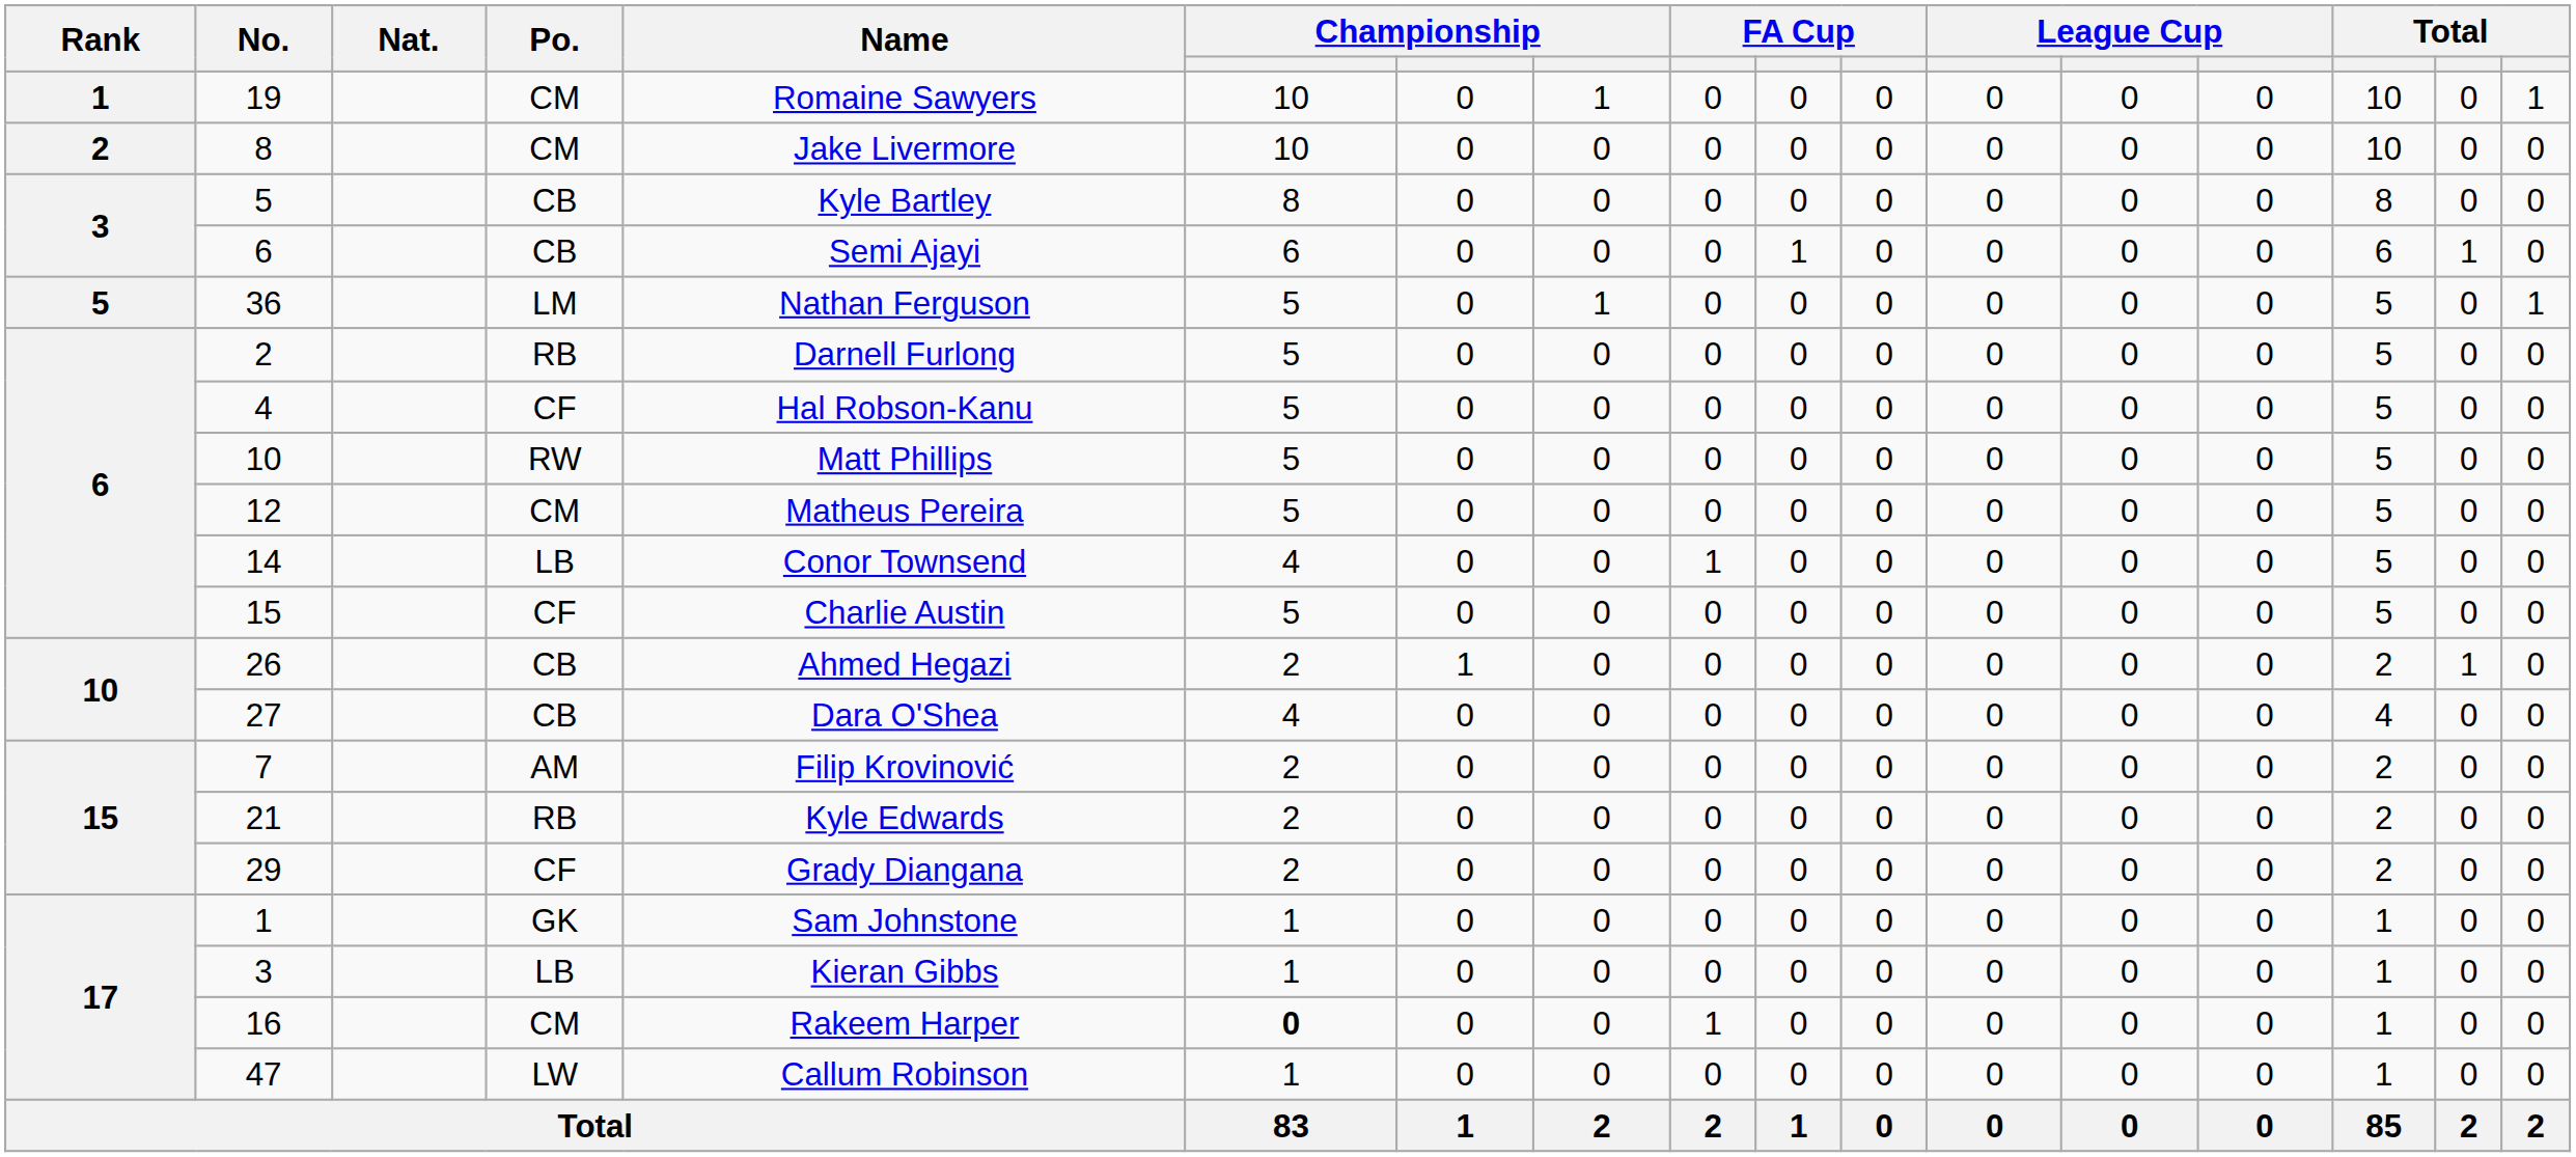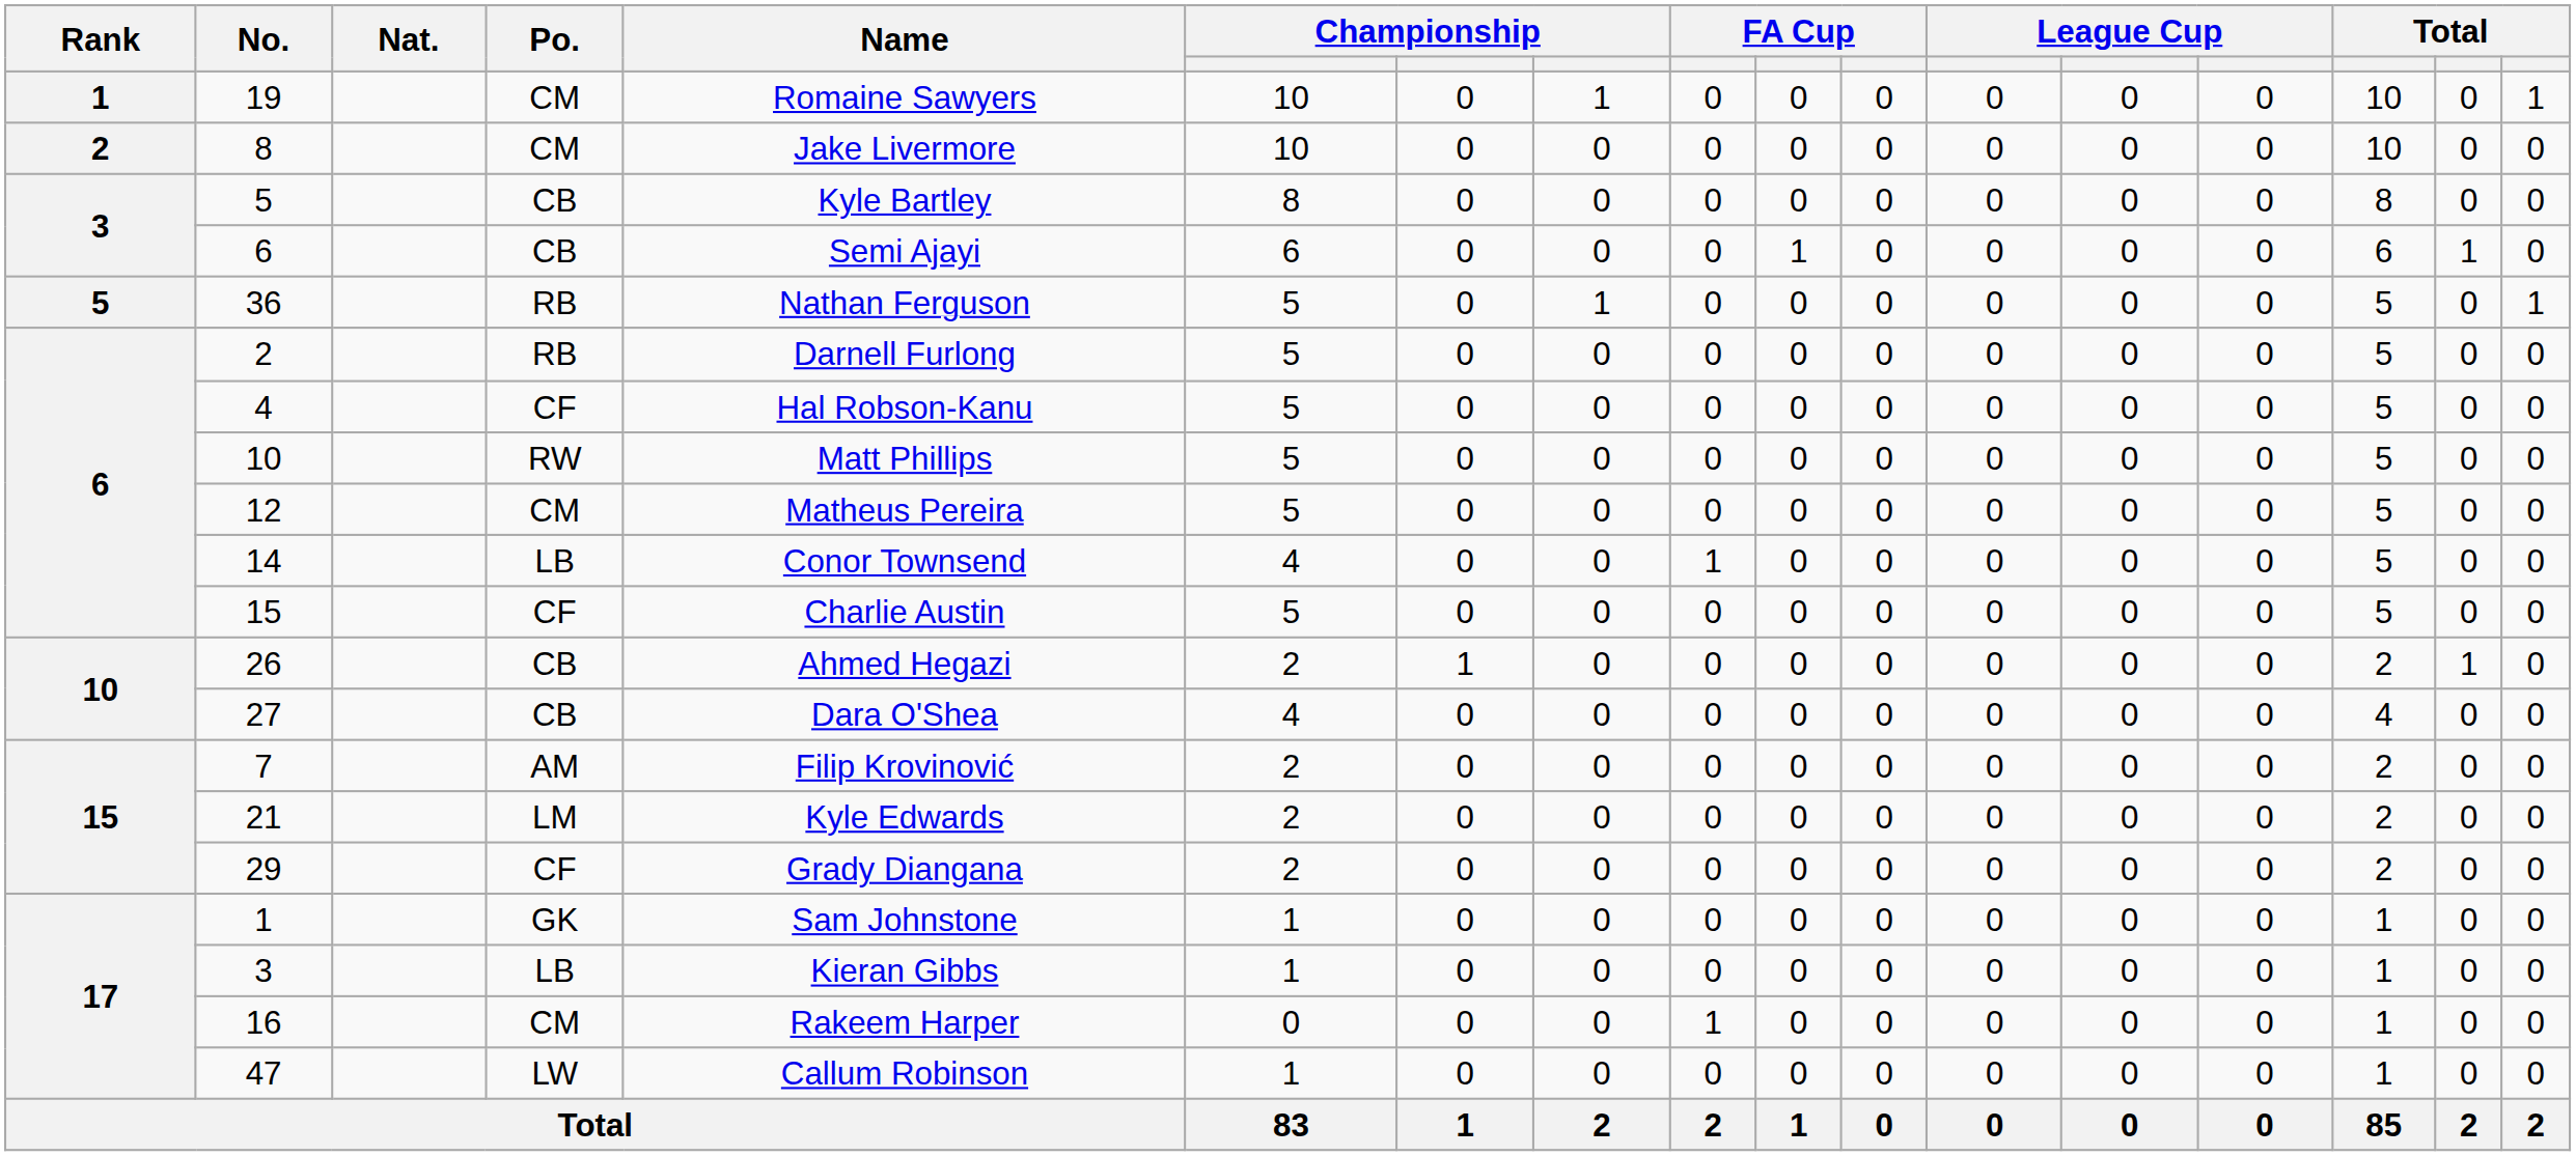36 | Po.: LM -> RB
21 | Po.: RB -> LM
16 | column 6: bold -> normal
